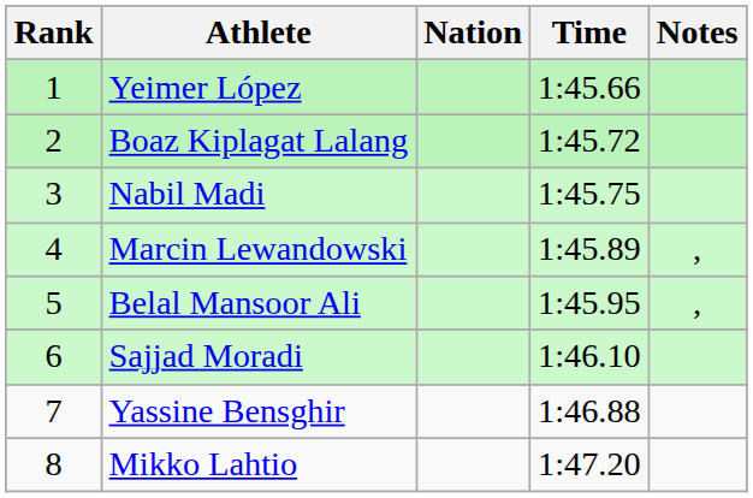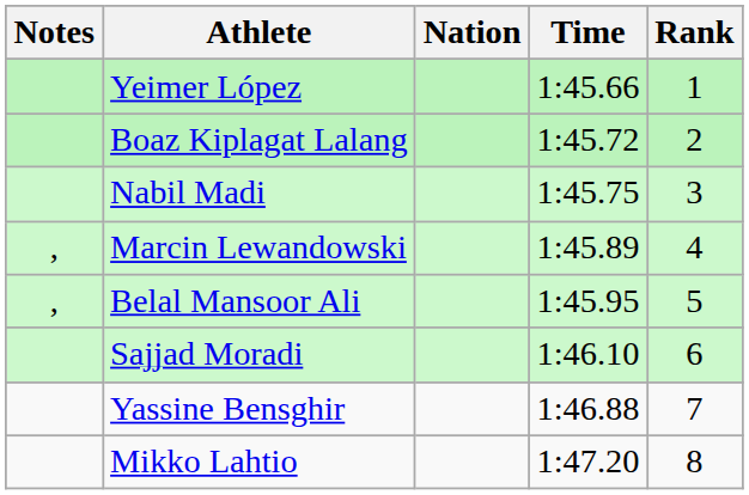columns swapped: Rank <-> Notes
